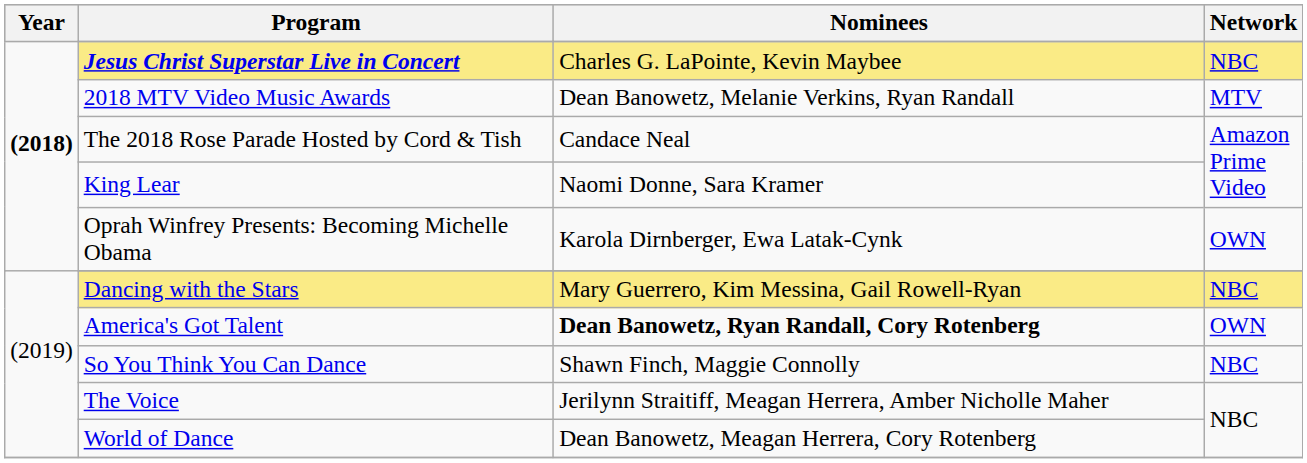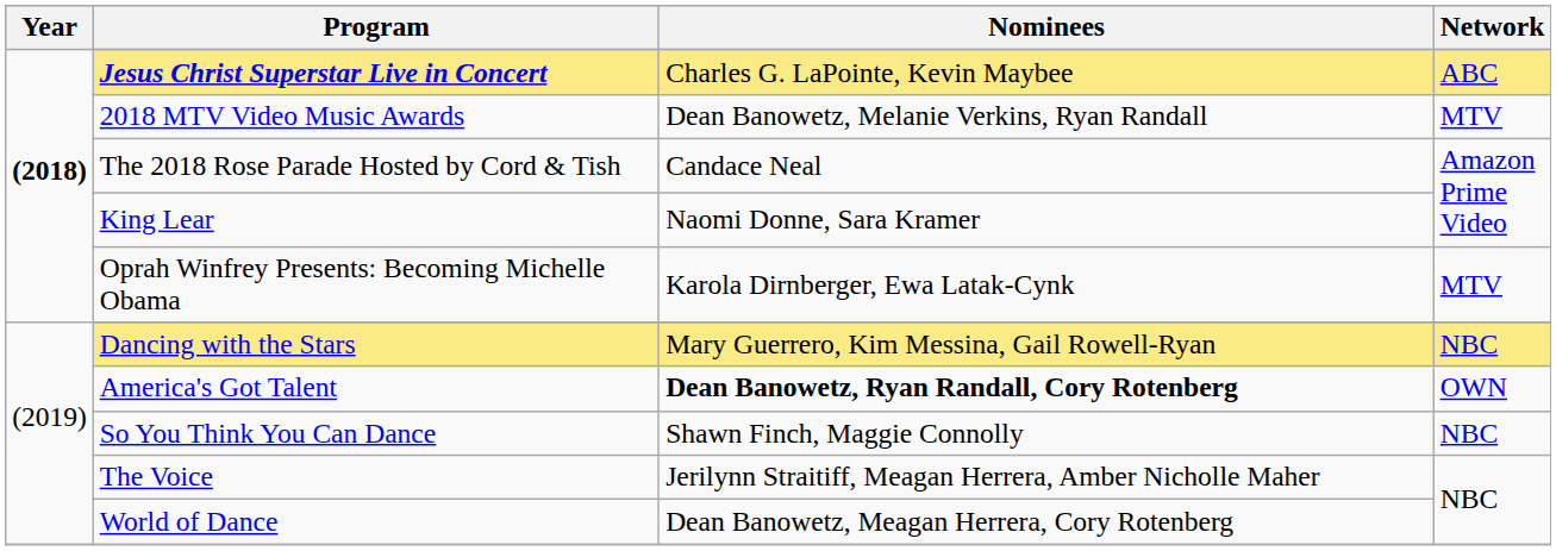Jesus Christ Superstar Live in Concert | Network: NBC -> ABC
Oprah Winfrey Presents: Becoming Michelle Obama | Network: OWN -> MTV
